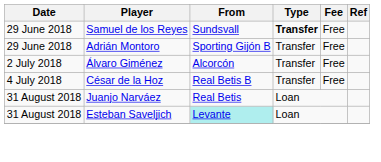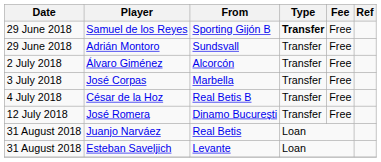Samuel de los Reyes | From: Sundsvall -> Sporting Gijón B
Adrián Montoro | From: Sporting Gijón B -> Sundsvall
+ row: 3 July 2018 | José Corpas | Marbella | Transfer | Free
+ row: 12 July 2018 | José Romera | Dinamo București | Transfer | Free
Esteban Saveljich | From: paleturquoise background -> no background
